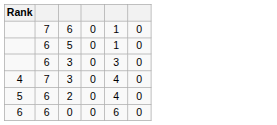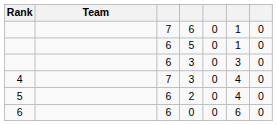+ column: Team
